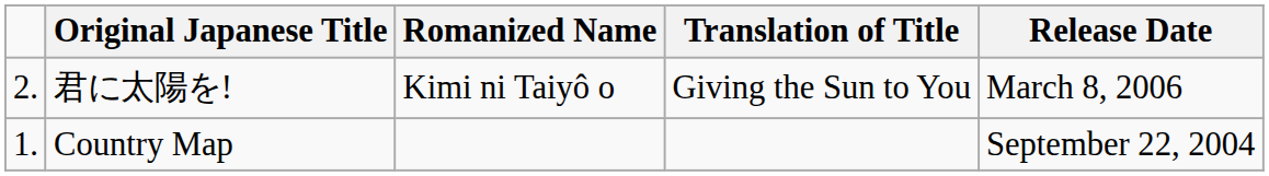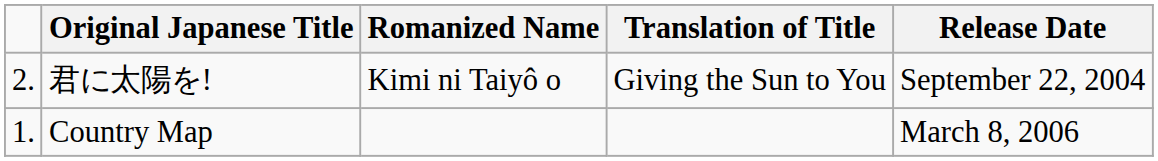君に太陽を! | Release Date: March 8, 2006 -> September 22, 2004
Country Map | Release Date: September 22, 2004 -> March 8, 2006
